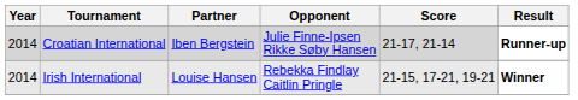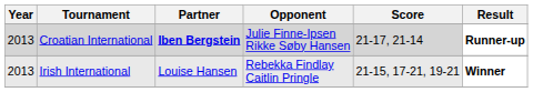Croatian International | Year: 2014 -> 2013
Croatian International | Partner: normal -> bold
Irish International | Year: 2014 -> 2013
